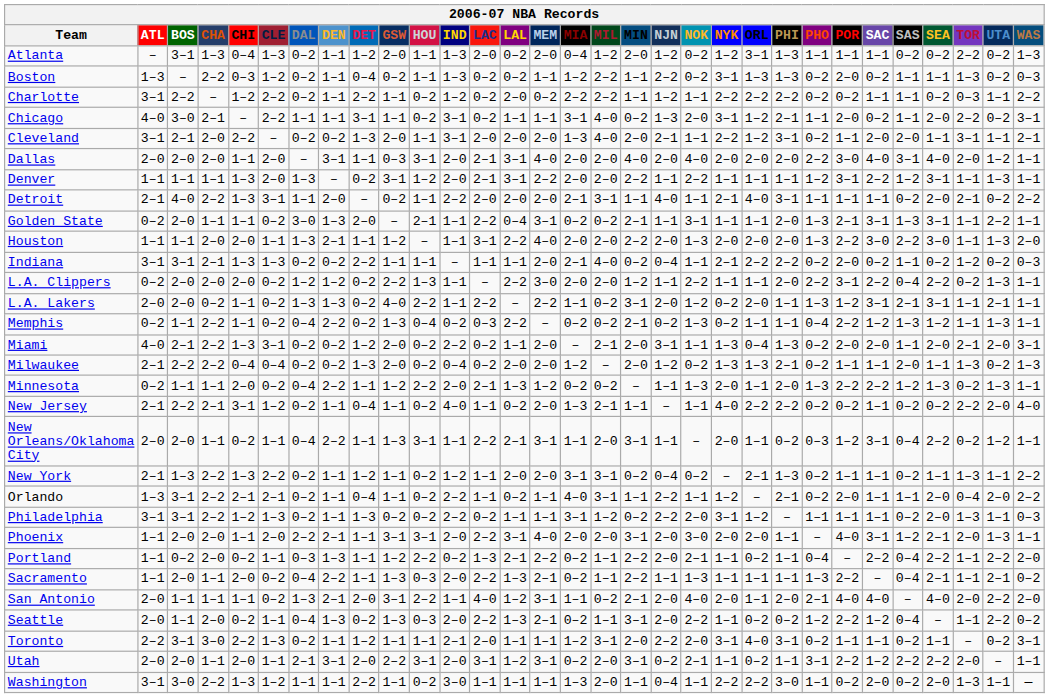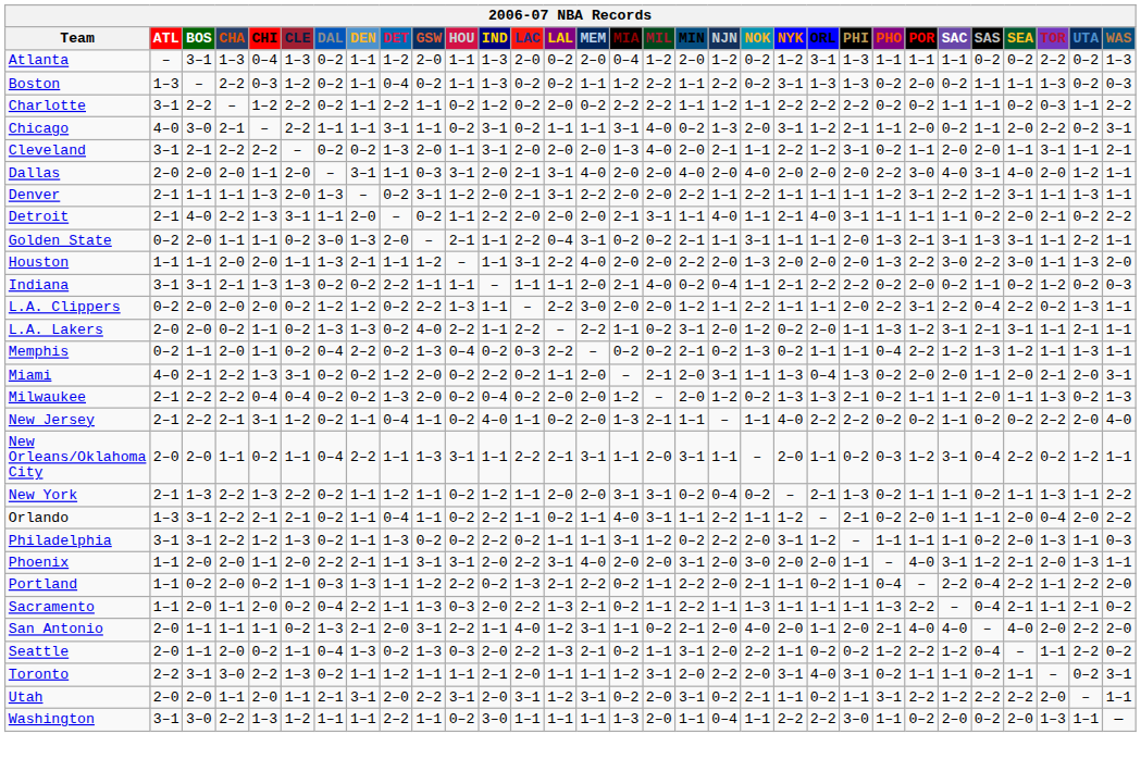Cleveland | CHA: 2–0 -> 2–2
Denver | ATL: 1–1 -> 2–1
Memphis | CHA: 2–2 -> 2–0
- row: Minnesota | 0–2 | 1–1 | 1–1 | 2–0 | 0–2 | 0–4 | 2–2 | 1–1 | 1–2 | 2–2 | 2–0 | 2–1 | 1–3 | 1–2 | 0–2 | 0–2 | – | 1–1 | 1–3 | 2–0 | 1–1 | 2–0 | 1–3 | 2–2 | 2–2 | 1–2 | 1–3 | 0–2 | 1–3 | 1–1
